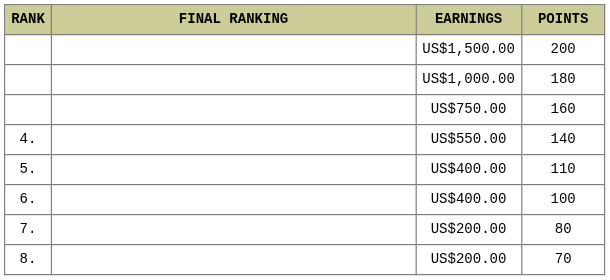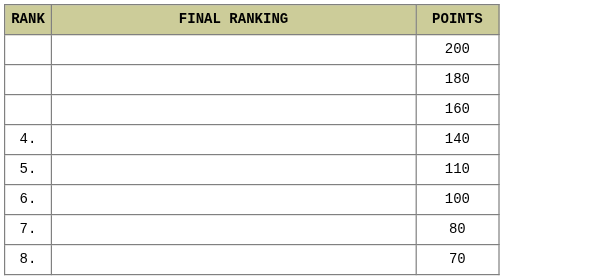- column: EARNINGS | US$1,500.00 | US$1,000.00 | US$750.00 | US$550.00 | US$400.00 | US$400.00 | US$200.00 | US$200.00
